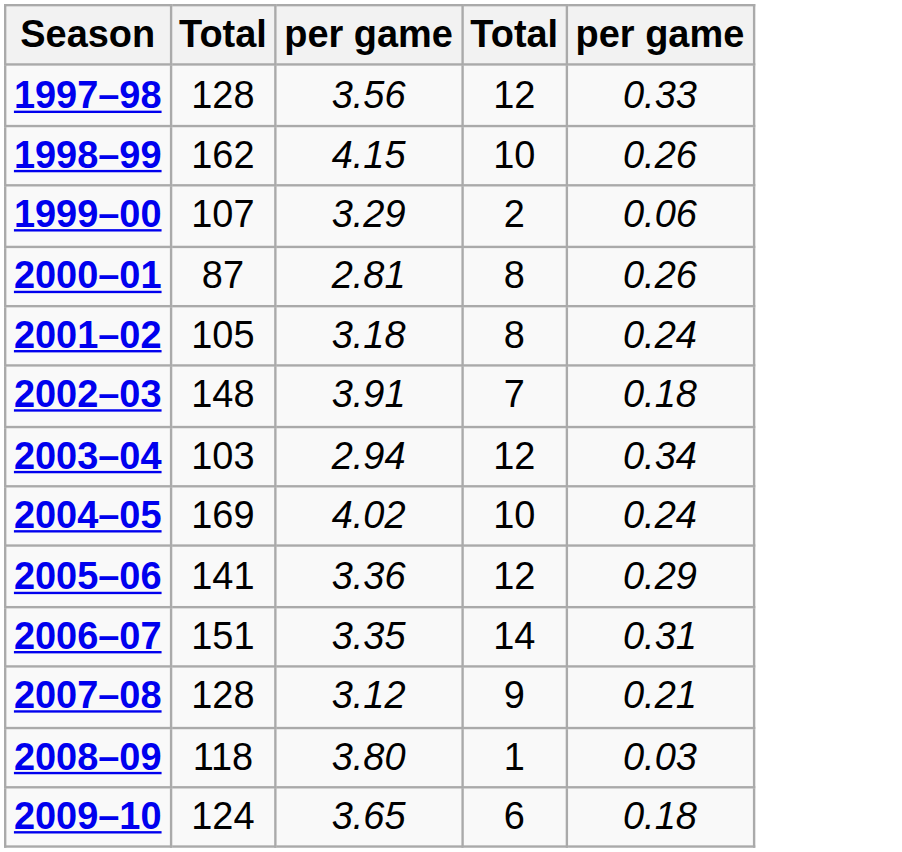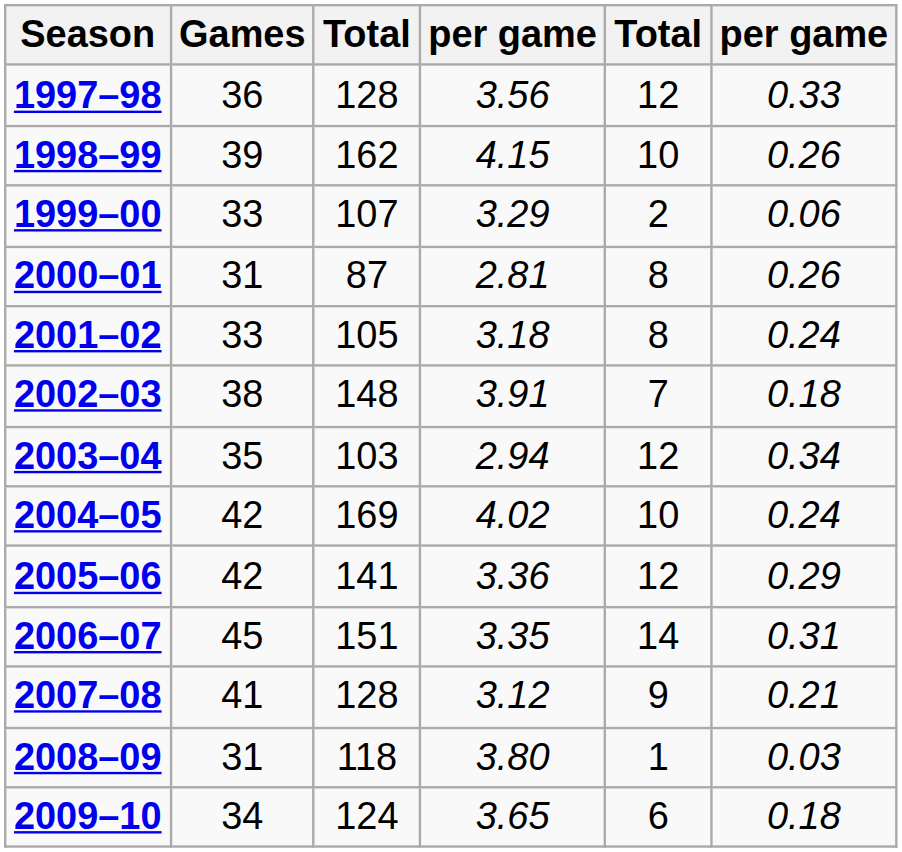+ column: Games | 36 | 39 | 33 | 31 | 33 | 38 | 35 | 42 | 42 | 45 | 41 | 31 | 34
